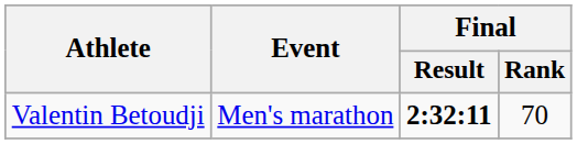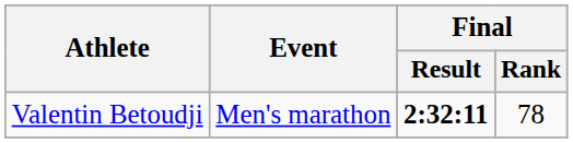Valentin Betoudji | Final / Rank: 70 -> 78
